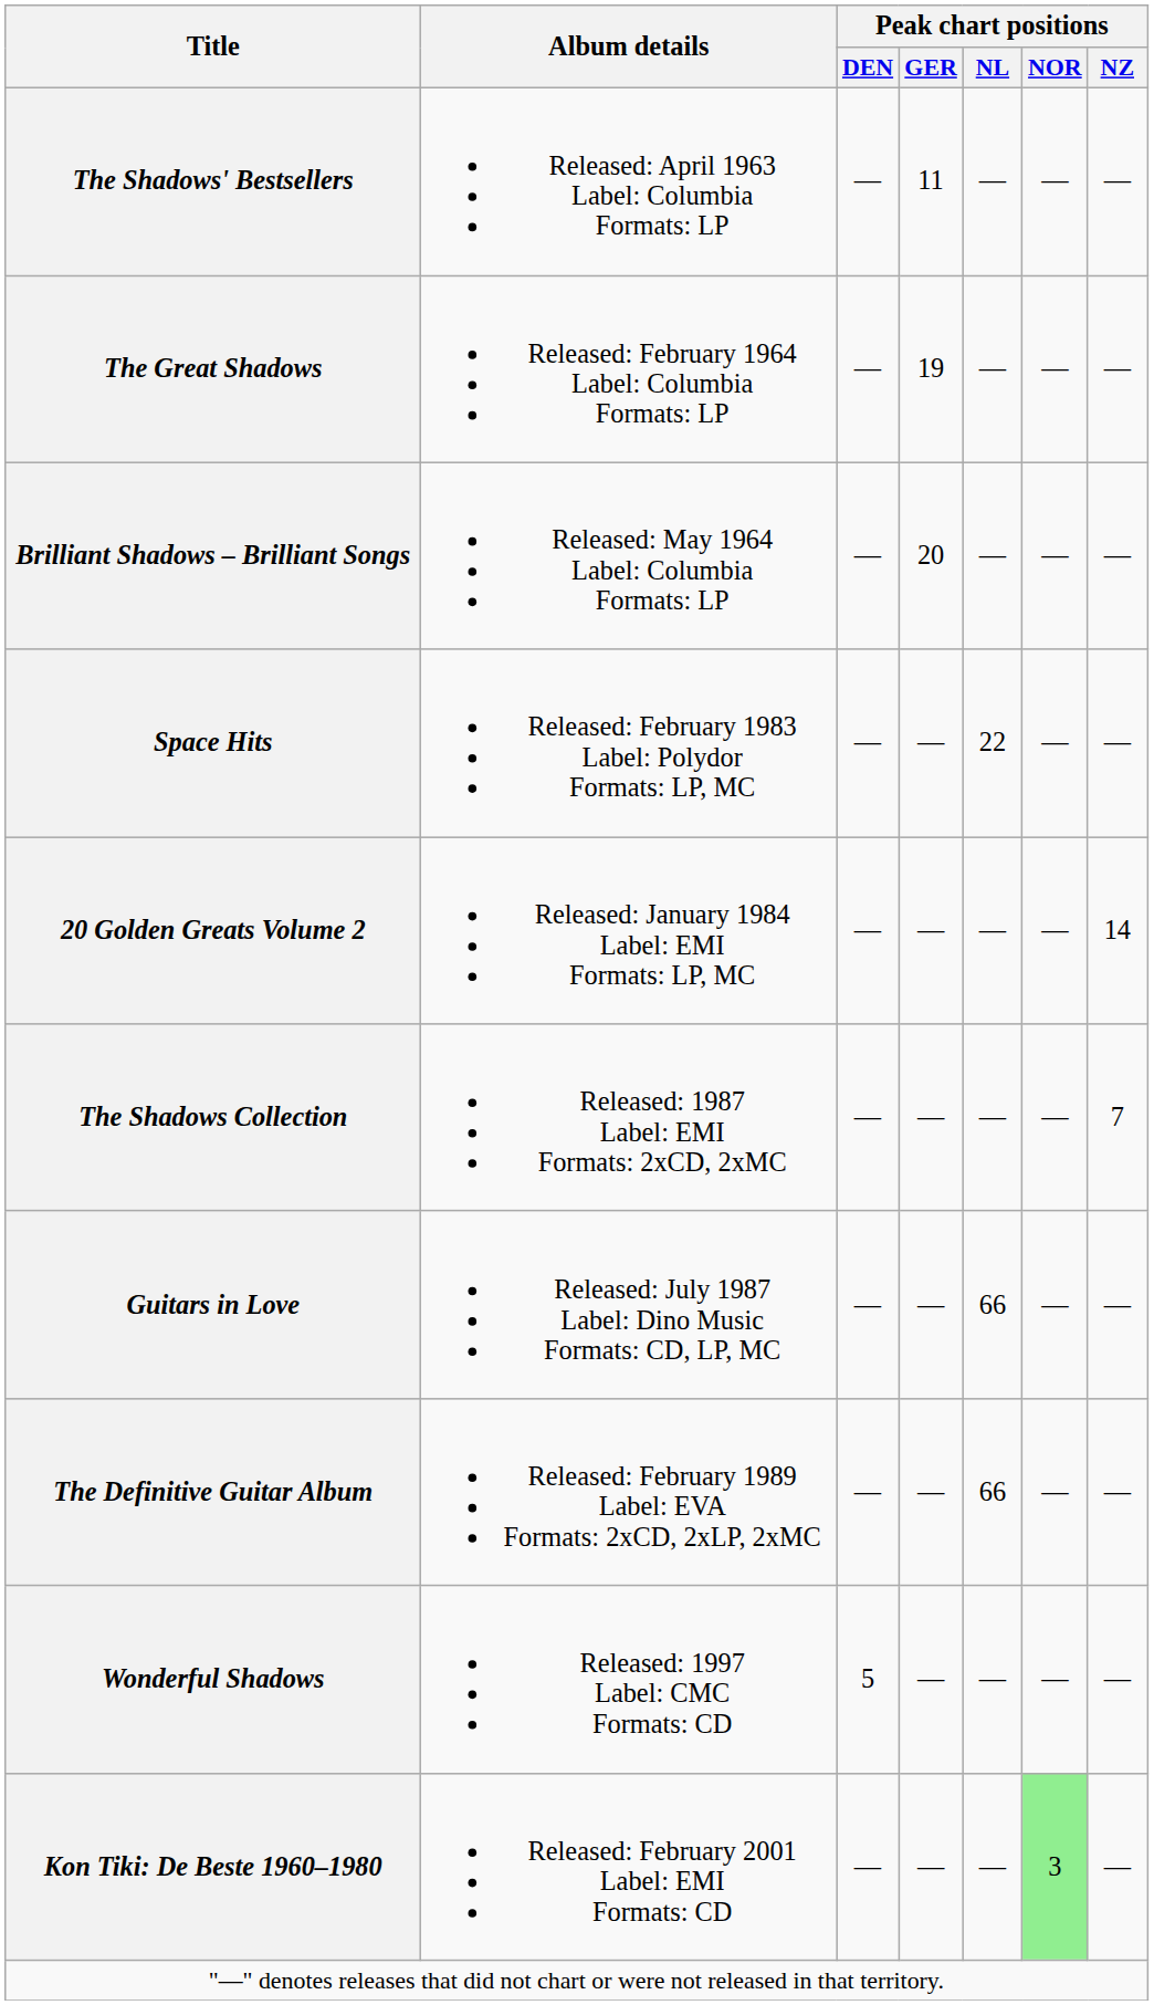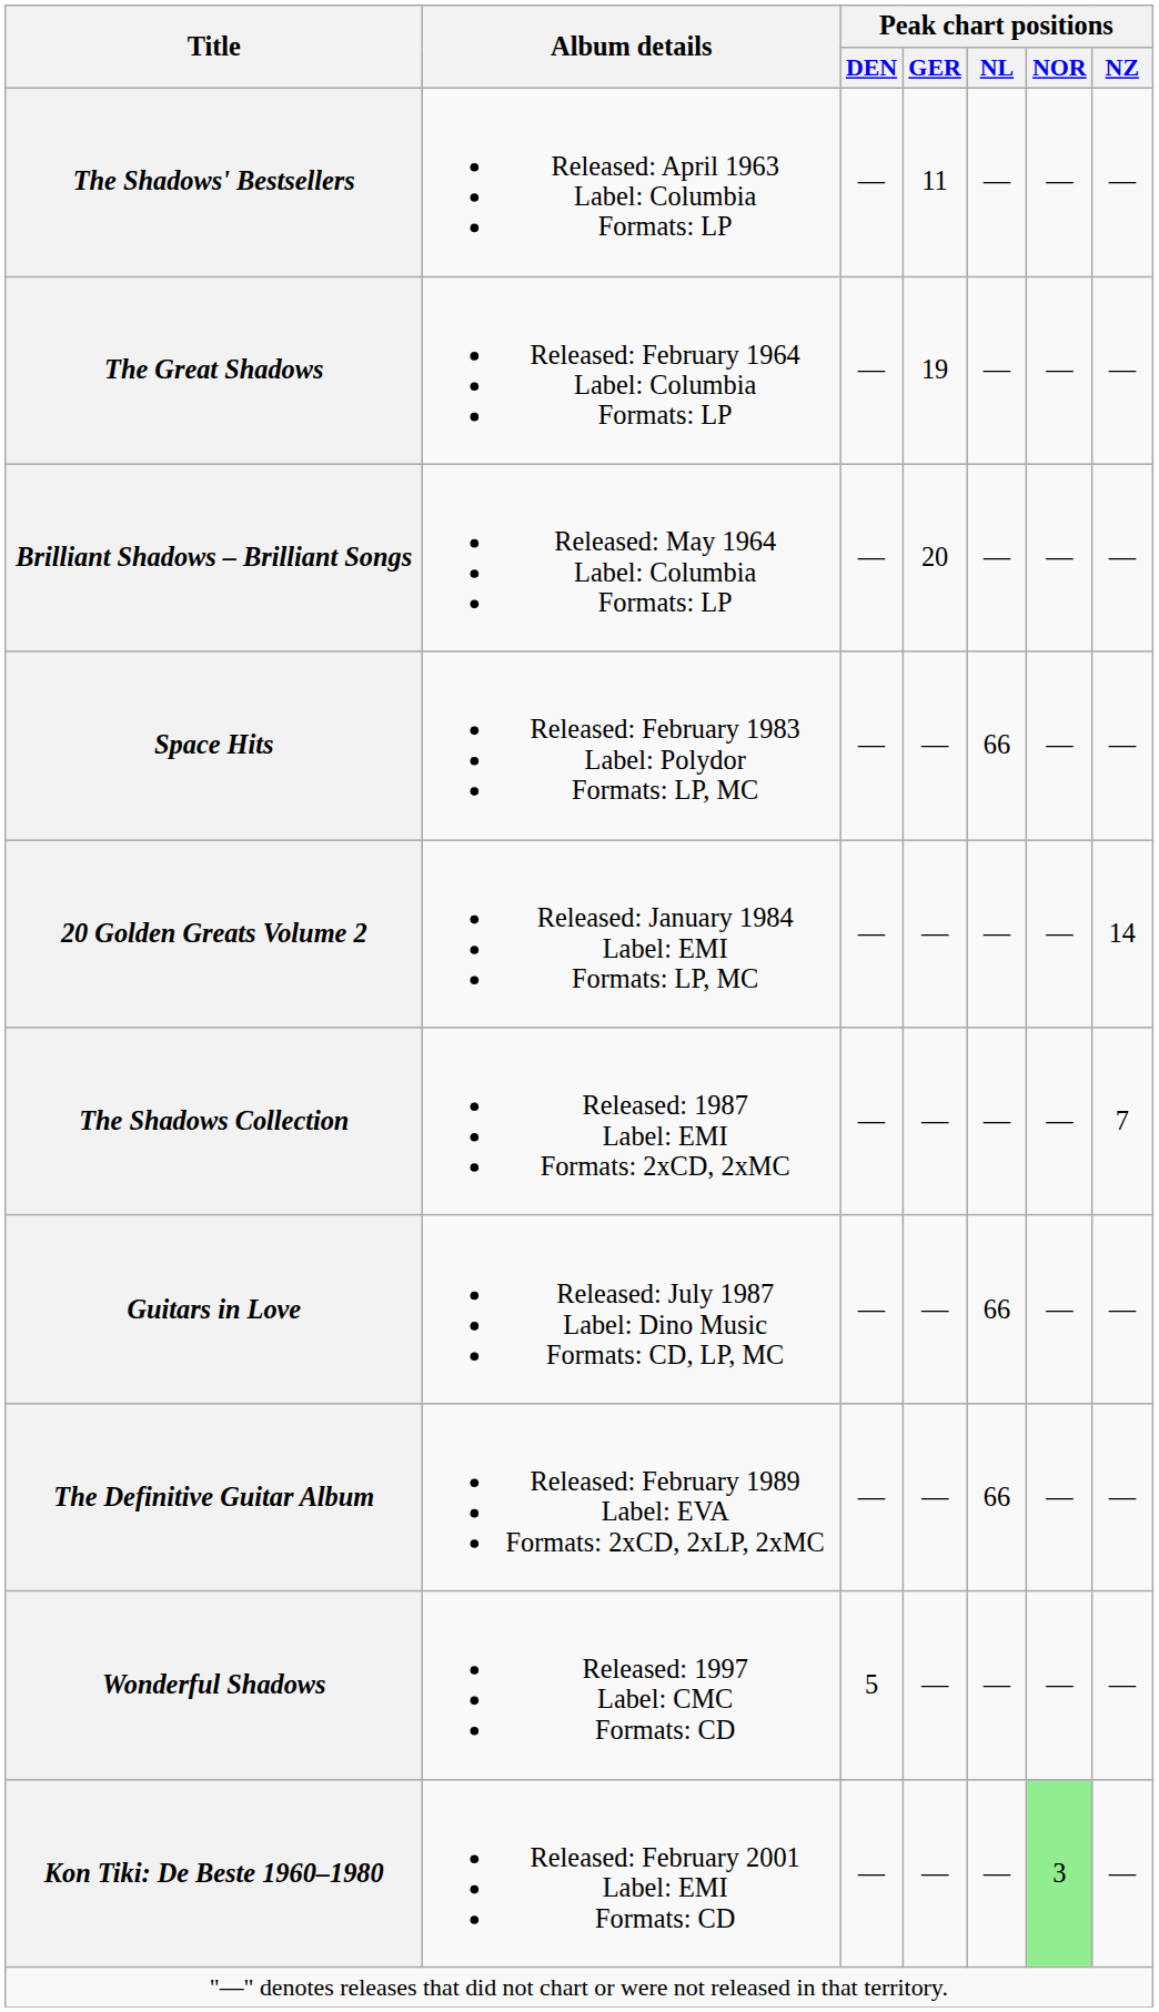Space Hits | Peak chart positions / NL: 22 -> 66
